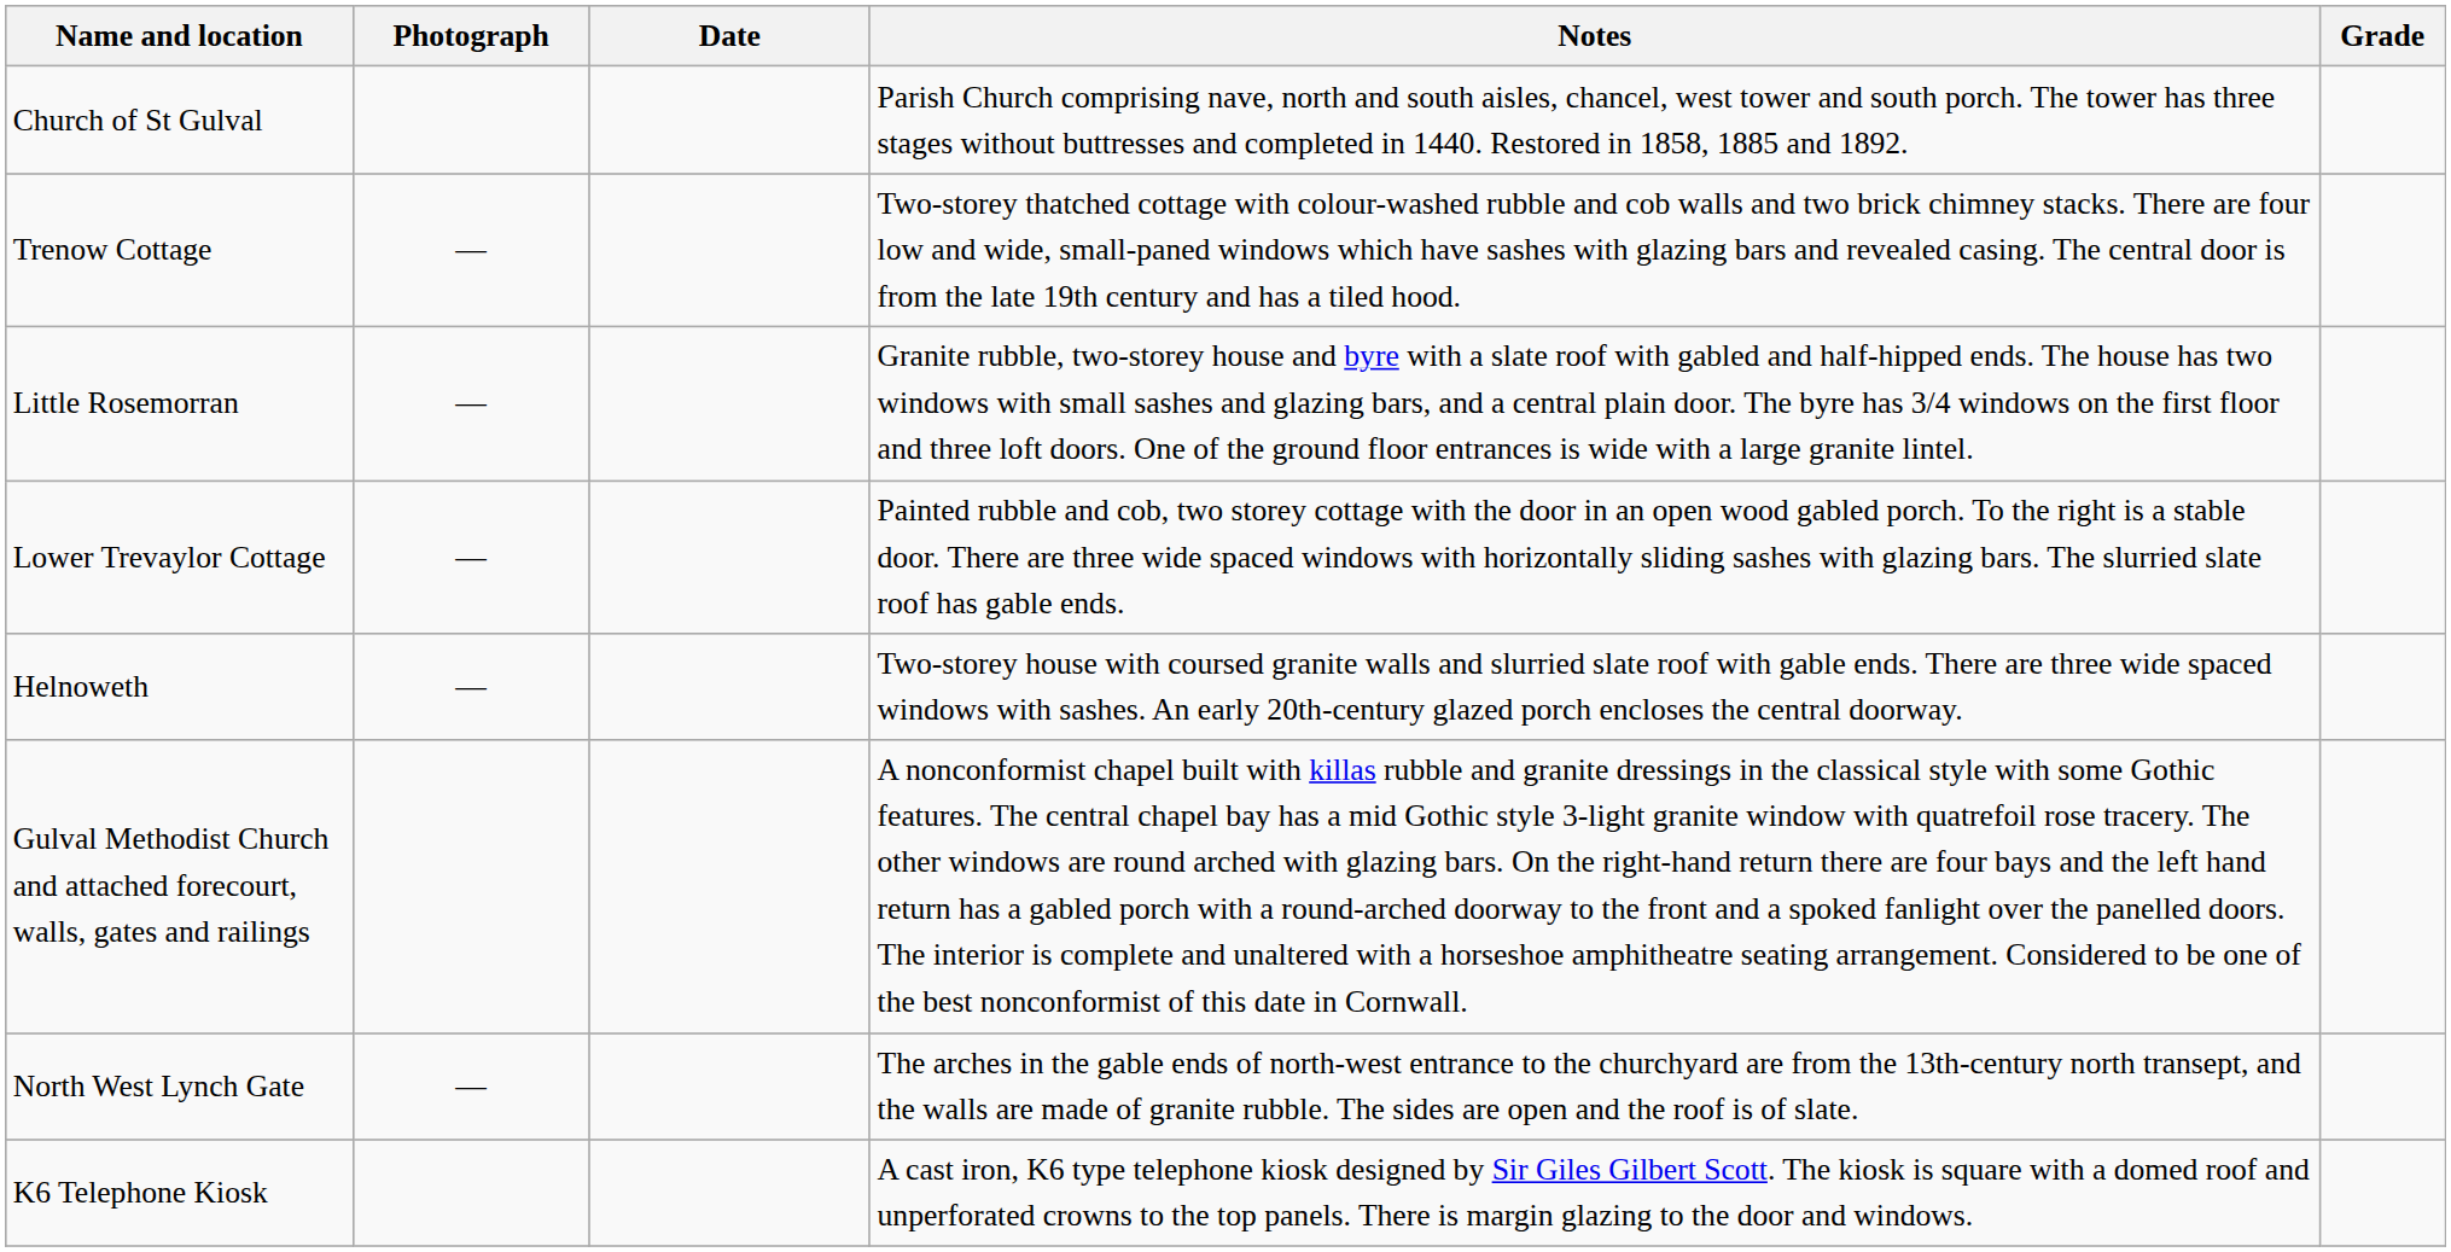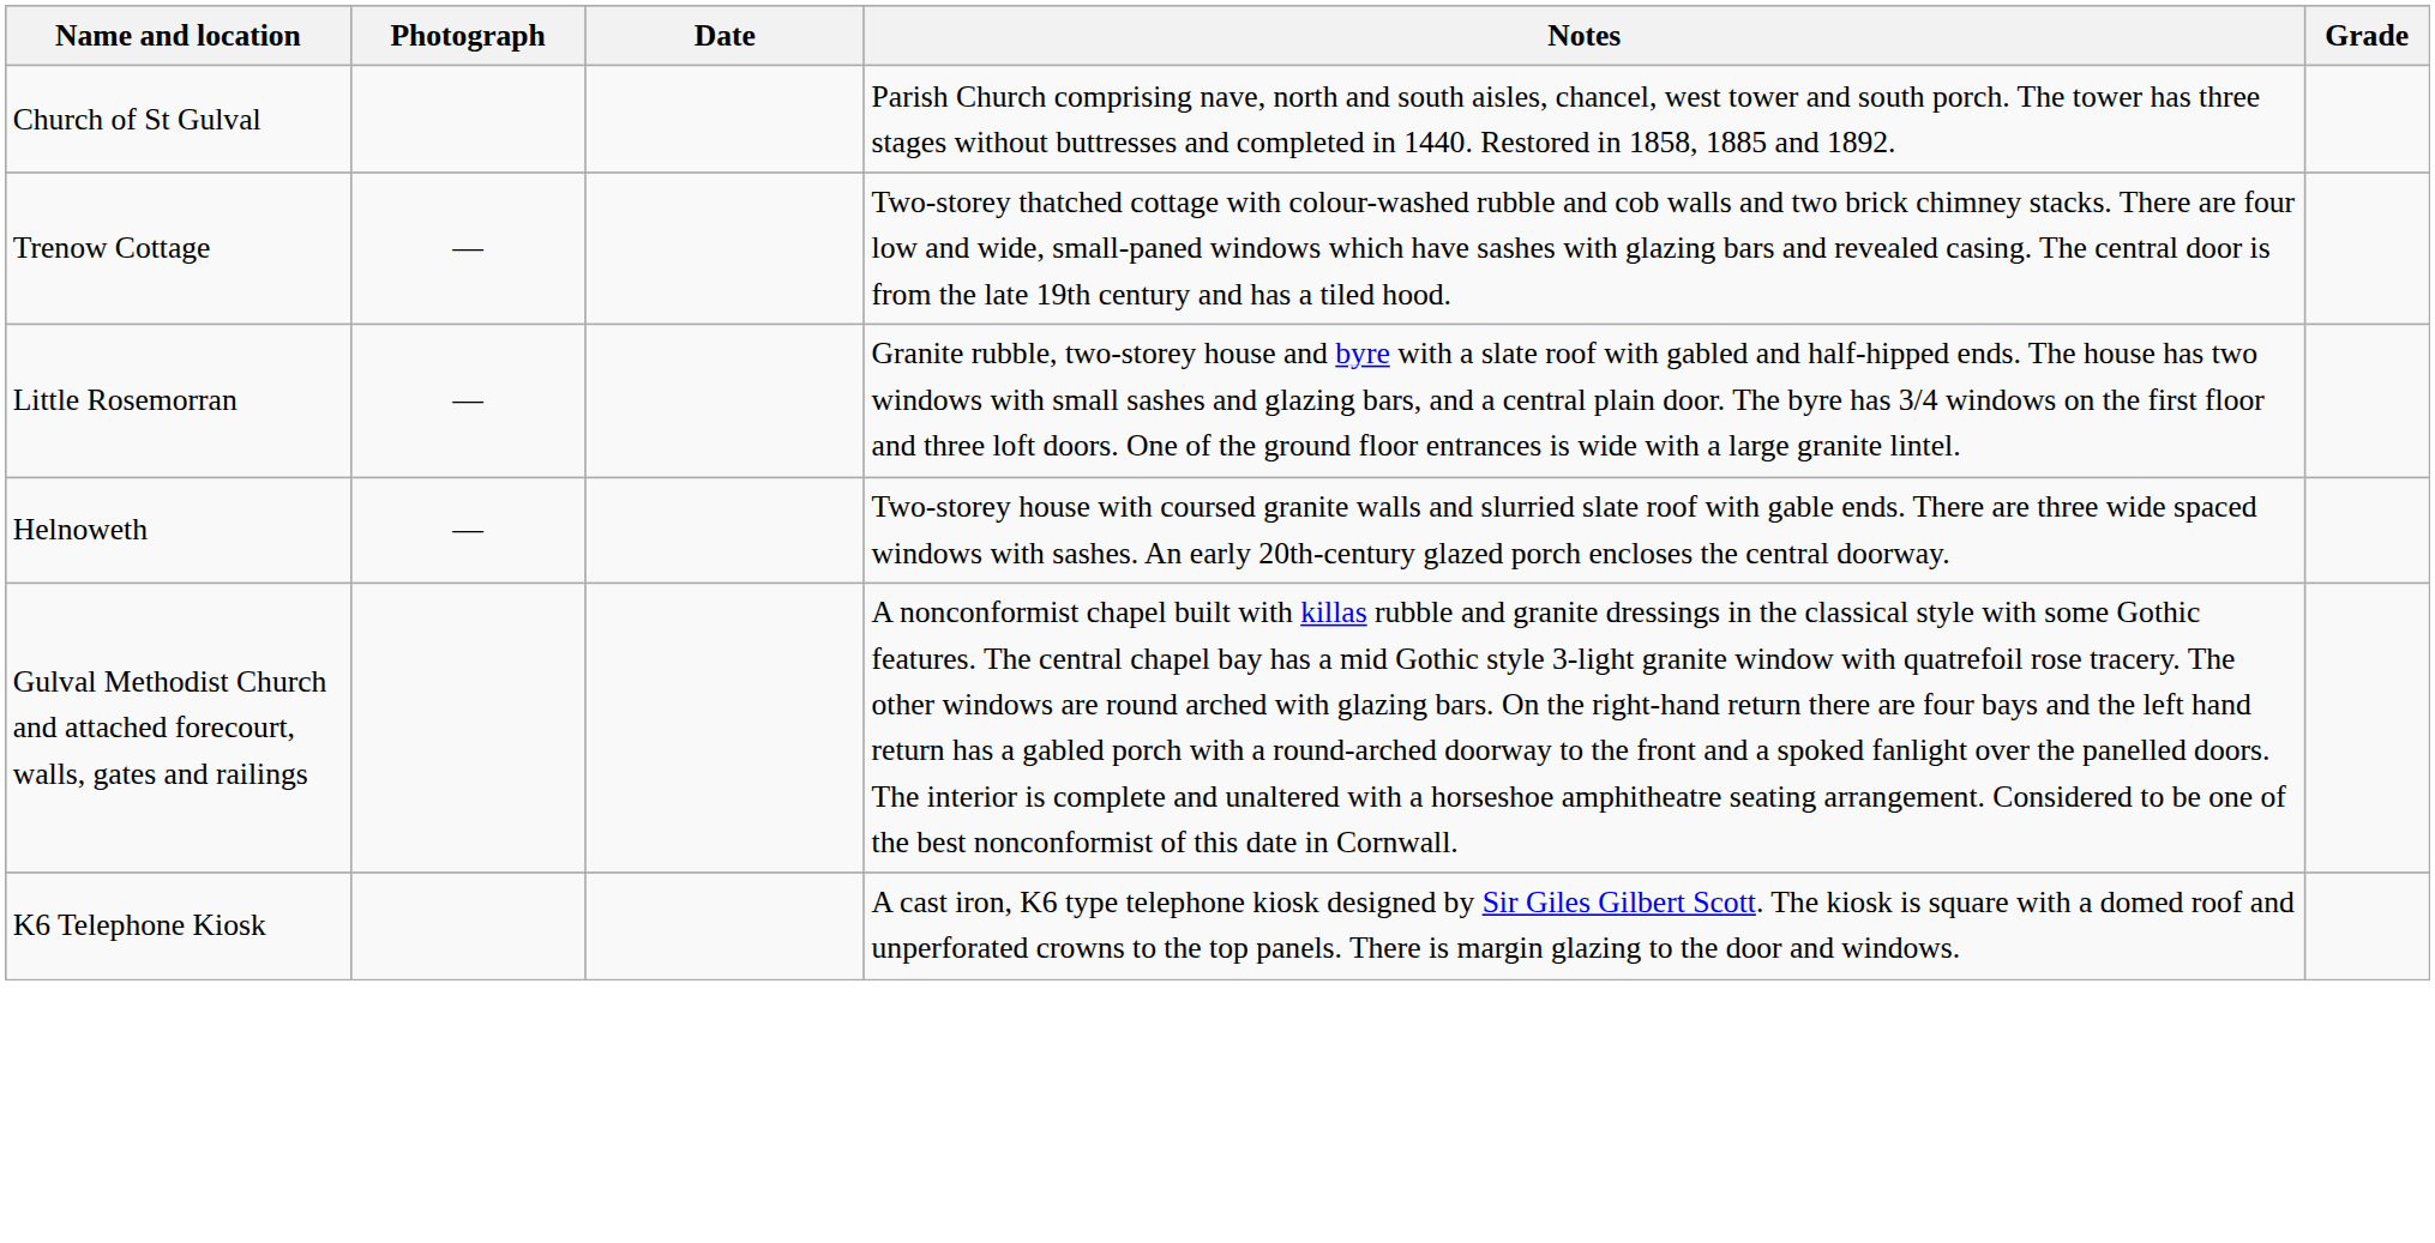- row: Lower Trevaylor Cottage | — | Painted rubble and cob, two storey cottage with the door in an open wood gabled porch. To the right is a stable door. There are three wide spaced windows with horizontally sliding sashes with glazing bars. The slurried slate roof has gable ends.
- row: North West Lynch Gate | — | The arches in the gable ends of north-west entrance to the churchyard are from the 13th-century north transept, and the walls are made of granite rubble. The sides are open and the roof is of slate.
